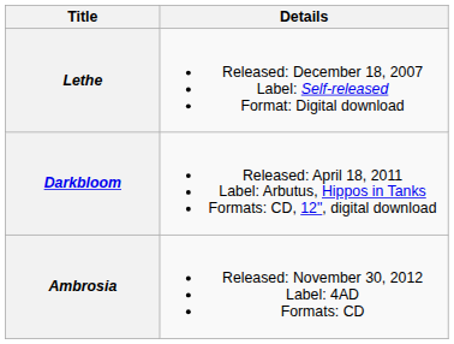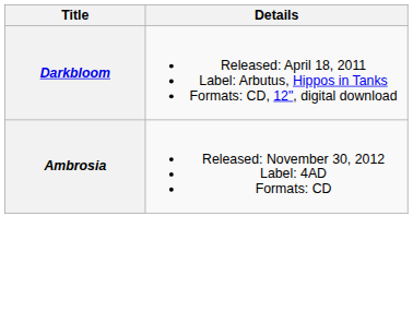- row: Lethe | Released: December 18, 2007 Label: Self-released Format: Digital download
